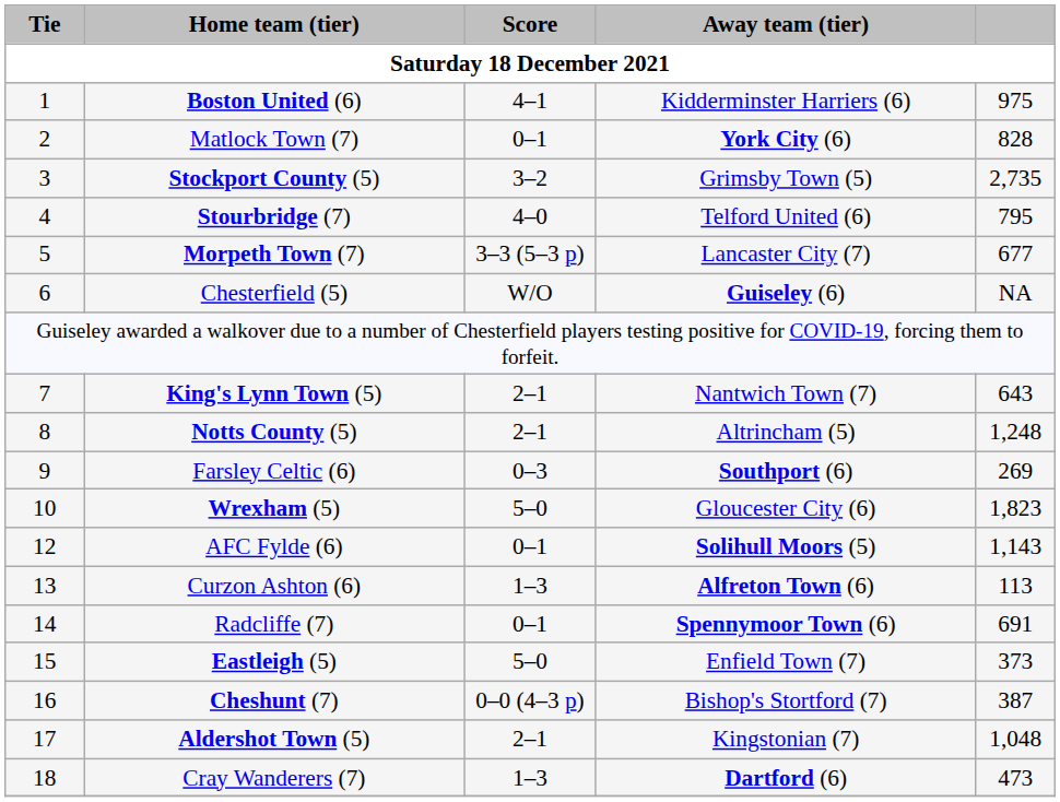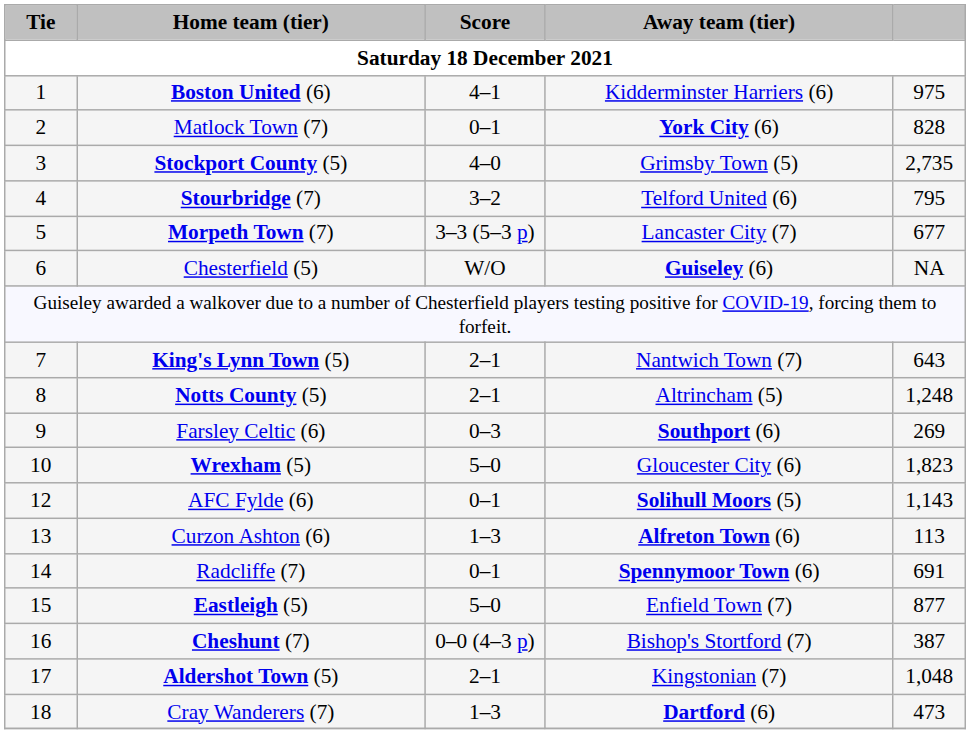Stockport County (5) | Score: 3–2 -> 4–0
Stourbridge (7) | Score: 4–0 -> 3–2
Eastleigh (5) | column 5: 373 -> 877
